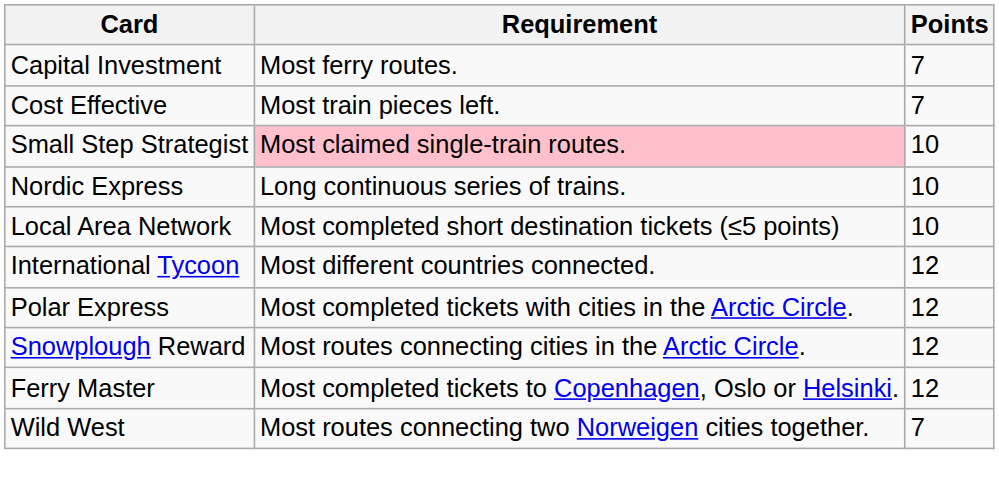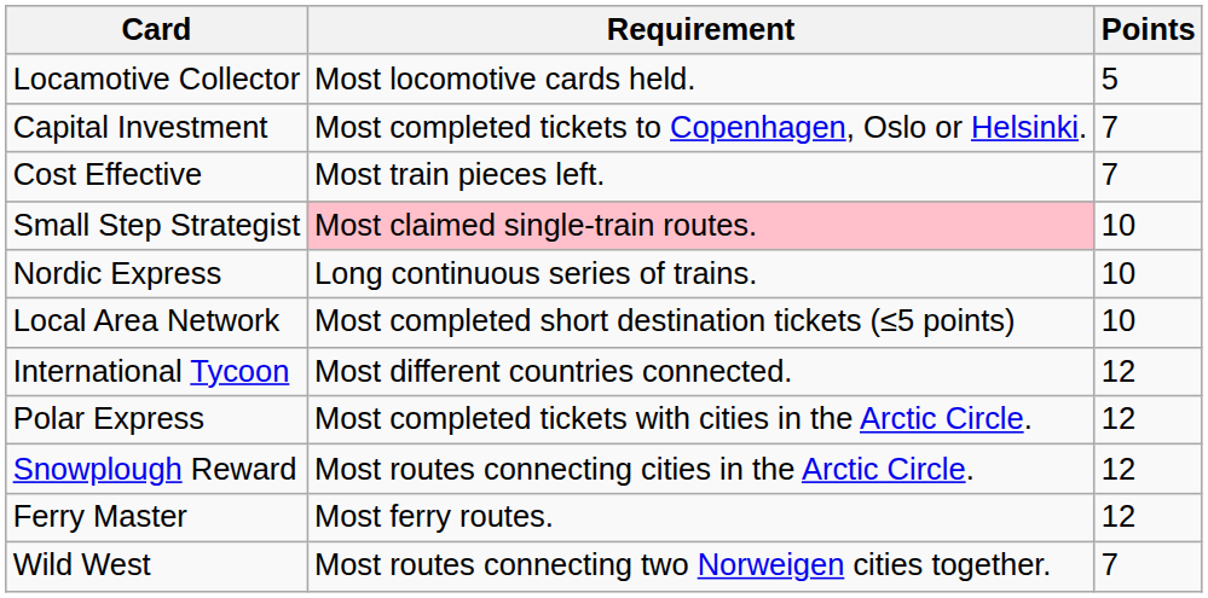+ row: Locamotive Collector | Most locomotive cards held. | 5
Capital Investment | Requirement: Most ferry routes. -> Most completed tickets to Copenhagen, Oslo or Helsinki.
Ferry Master | Requirement: Most completed tickets to Copenhagen, Oslo or Helsinki. -> Most ferry routes.
